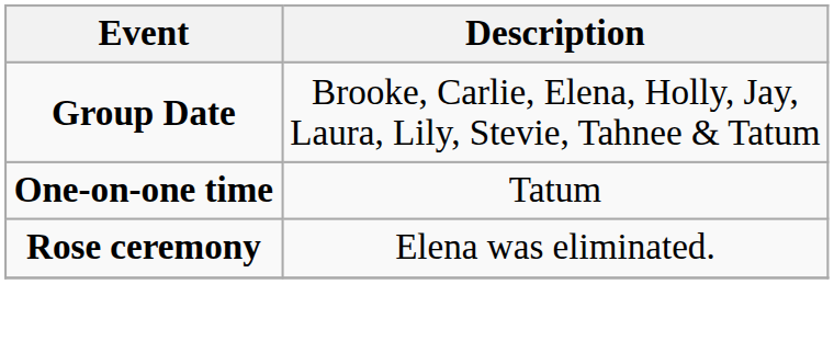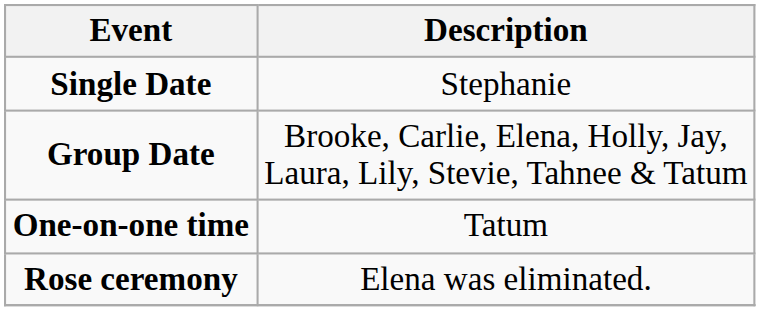+ row: Single Date | Stephanie
